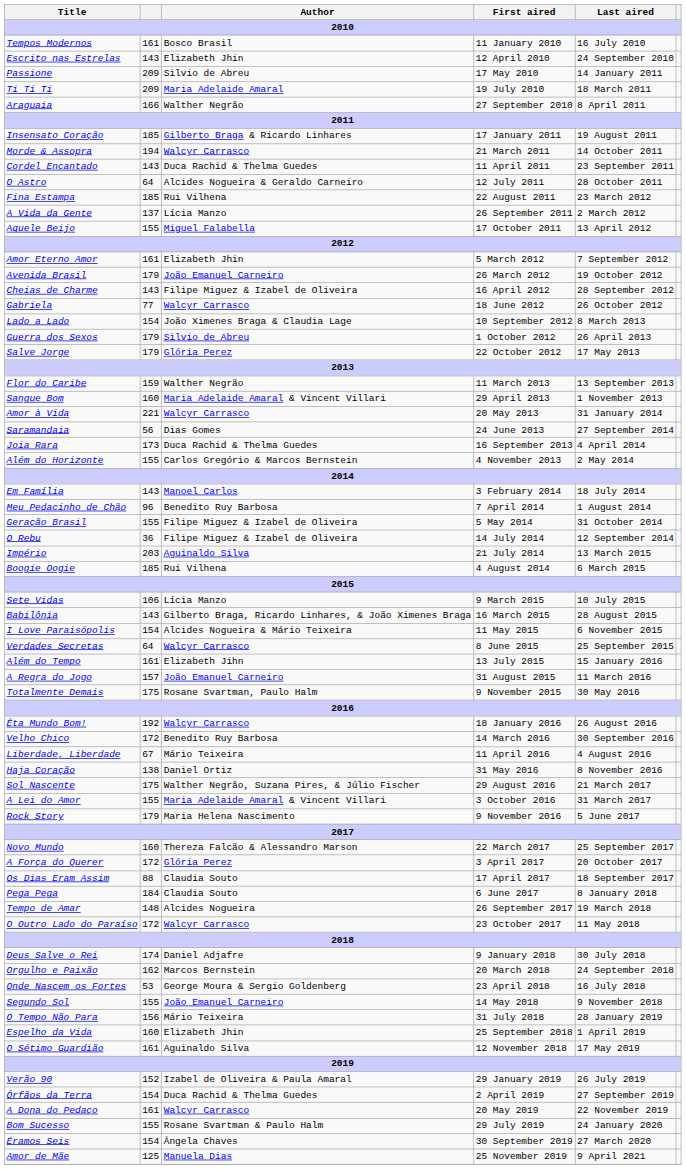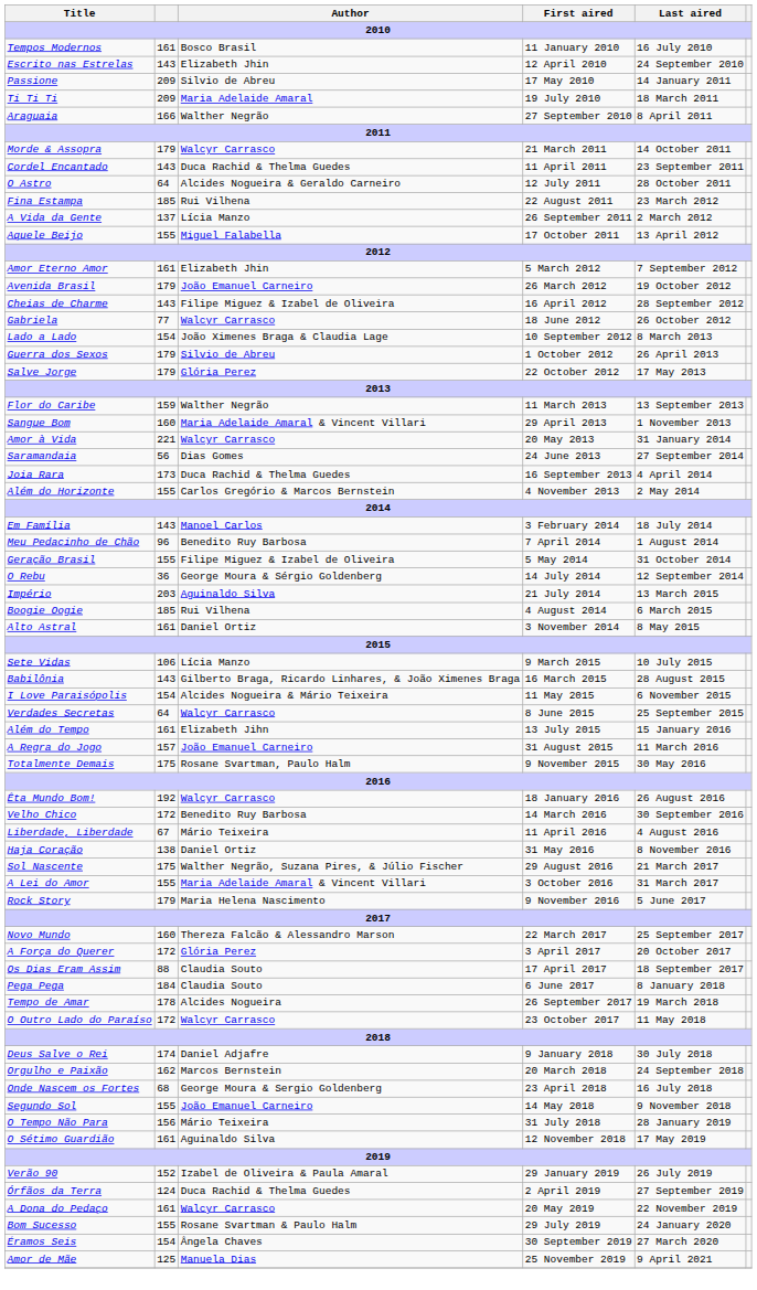- row: Insensato Coração | 185 | Gilberto Braga & Ricardo Linhares | 17 January 2011 | 19 August 2011
Morde & Assopra | column 2: 194 -> 179
O Rebu | Author: Filipe Miguez & Izabel de Oliveira -> George Moura & Sérgio Goldenberg
+ row: Alto Astral | 161 | Daniel Ortiz | 3 November 2014 | 8 May 2015
Tempo de Amar | column 2: 148 -> 178
Onde Nascem os Fortes | column 2: 53 -> 68
- row: Espelho da Vida | 160 | Elizabeth Jhin | 25 September 2018 | 1 April 2019
Órfãos da Terra | column 2: 154 -> 124
